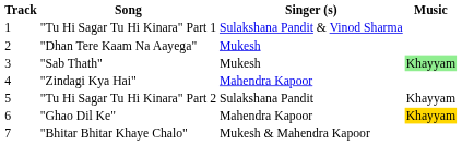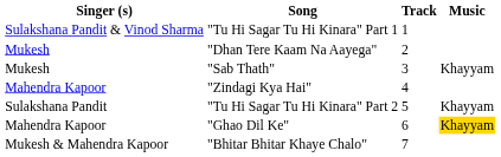columns swapped: Track <-> Singer (s)
"Sab Thath" | Music: lightgreen background -> no background
